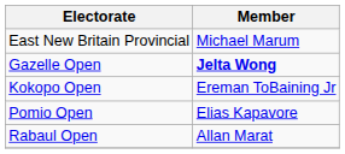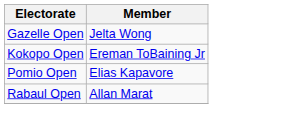- row: East New Britain Provincial | Michael Marum
Gazelle Open | Member: bold -> normal
